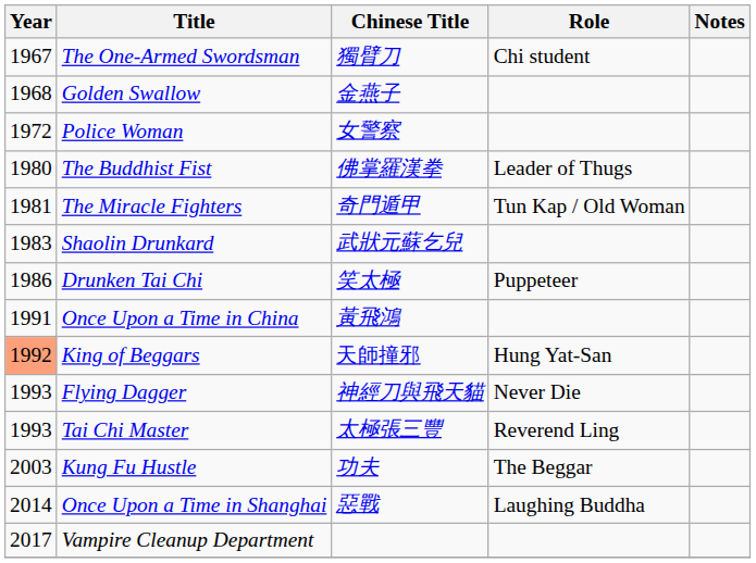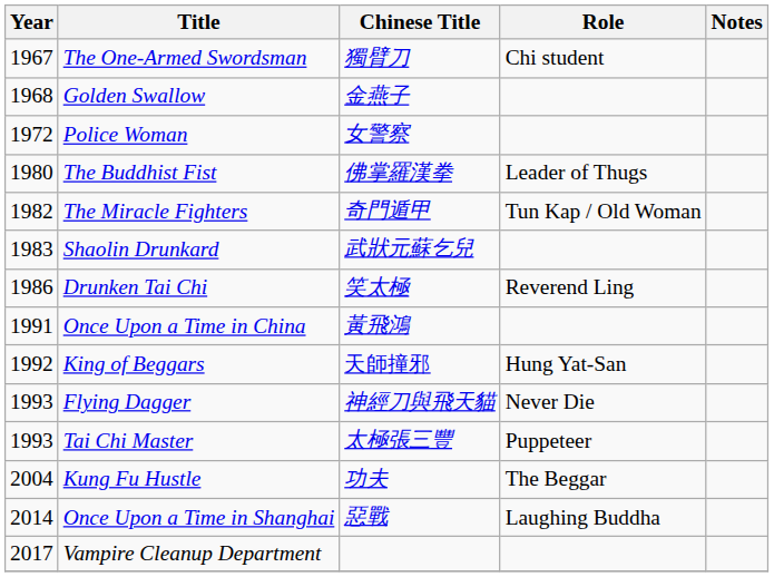The Miracle Fighters | Year: 1981 -> 1982
Drunken Tai Chi | Role: Puppeteer -> Reverend Ling
King of Beggars | Year: lightsalmon background -> no background
Tai Chi Master | Role: Reverend Ling -> Puppeteer
Kung Fu Hustle | Year: 2003 -> 2004
